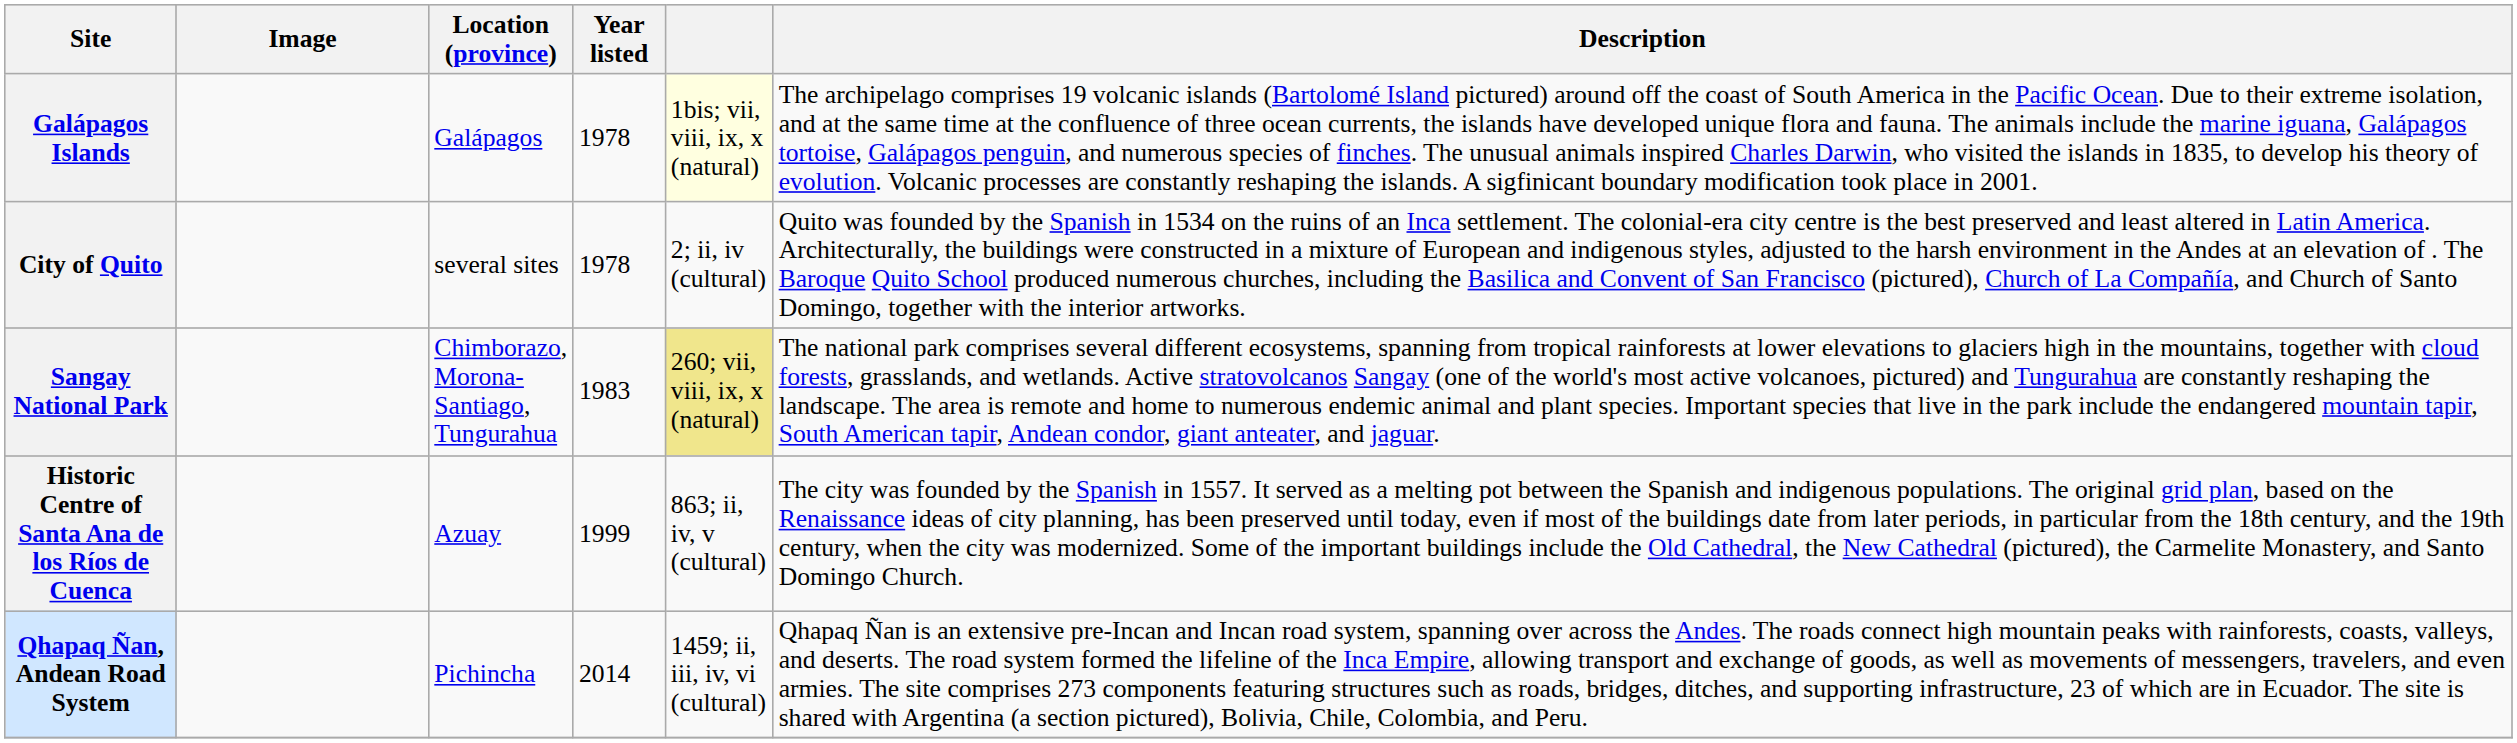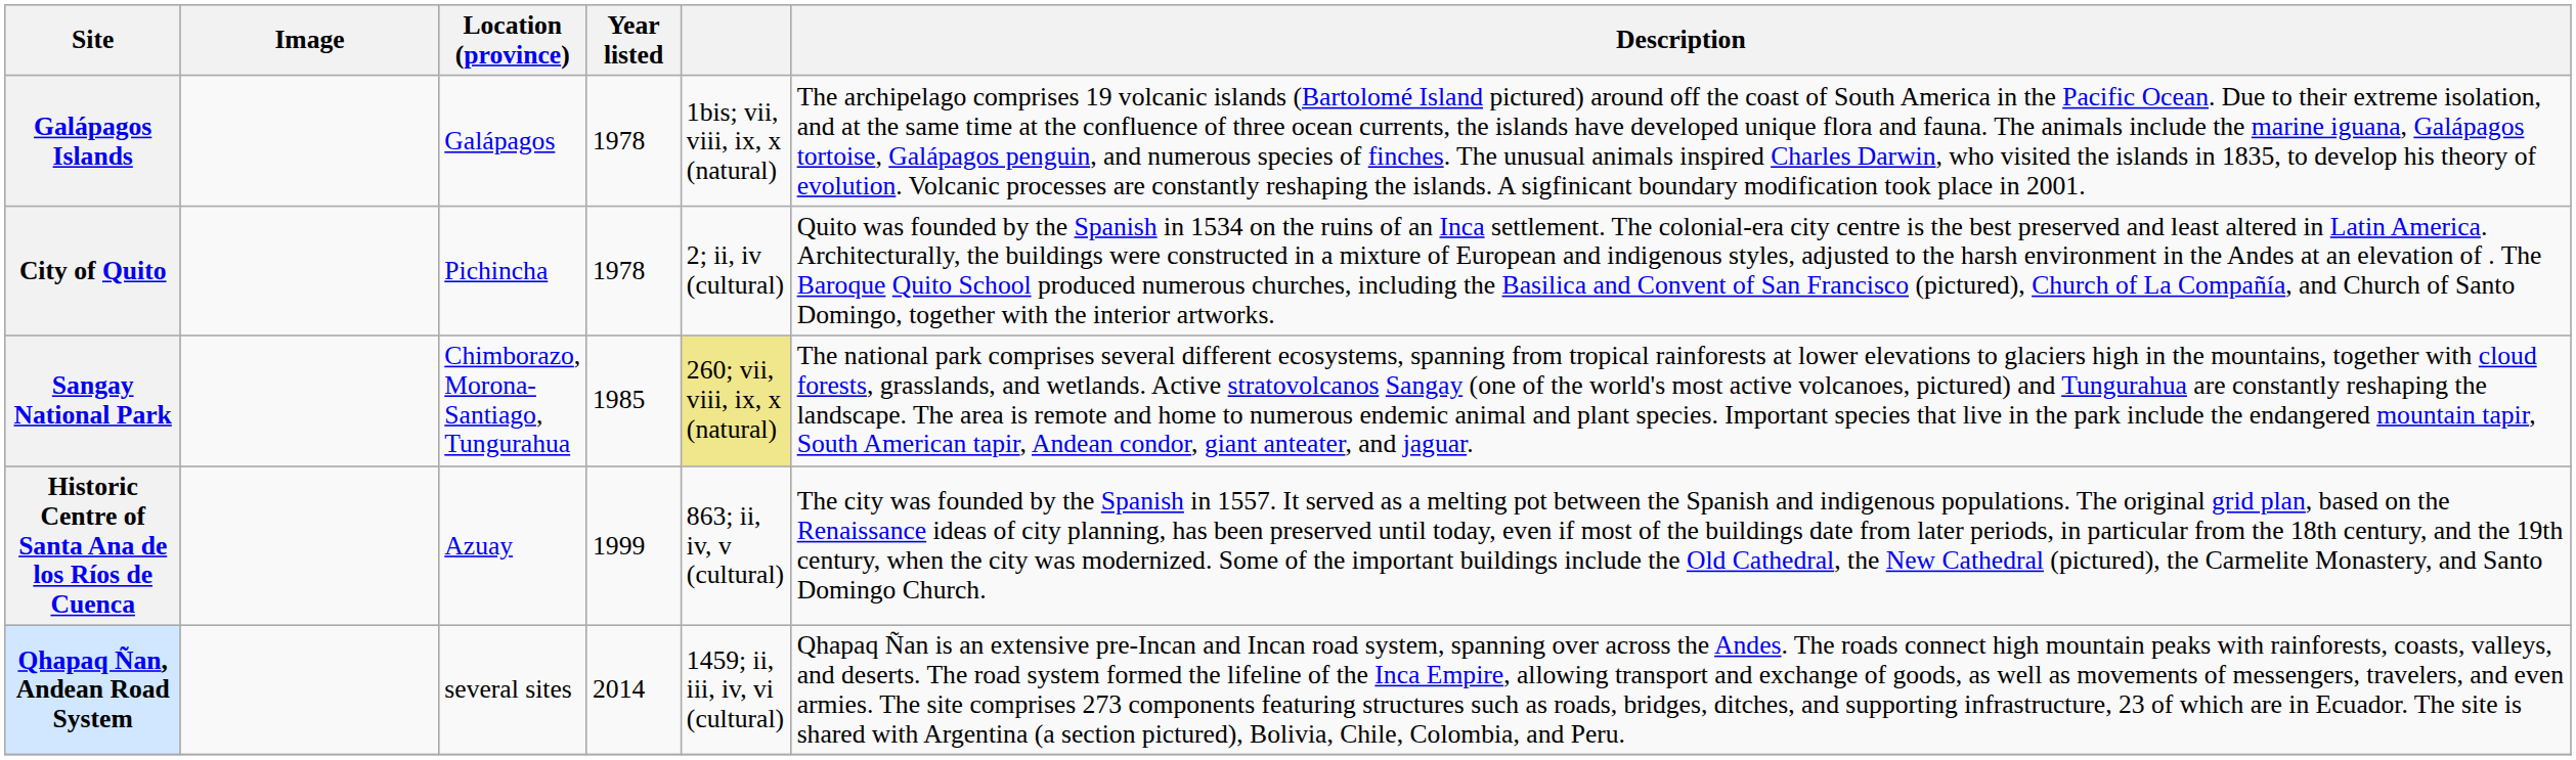Galápagos Islands | column 5: lightyellow background -> no background
City of Quito | Location (province): several sites -> Pichincha
Sangay National Park | Year listed: 1983 -> 1985
Qhapaq Ñan, Andean Road System | Location (province): Pichincha -> several sites
